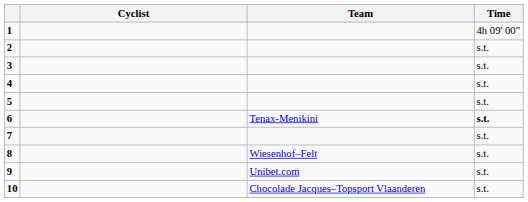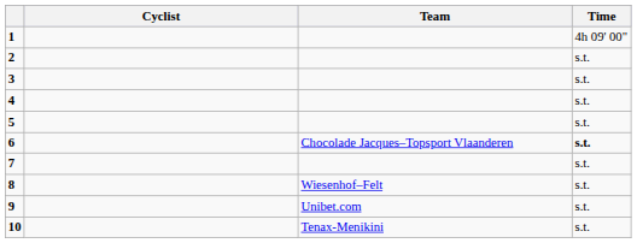6 | Team: Tenax-Menikini -> Chocolade Jacques–Topsport Vlaanderen
10 | Team: Chocolade Jacques–Topsport Vlaanderen -> Tenax-Menikini
